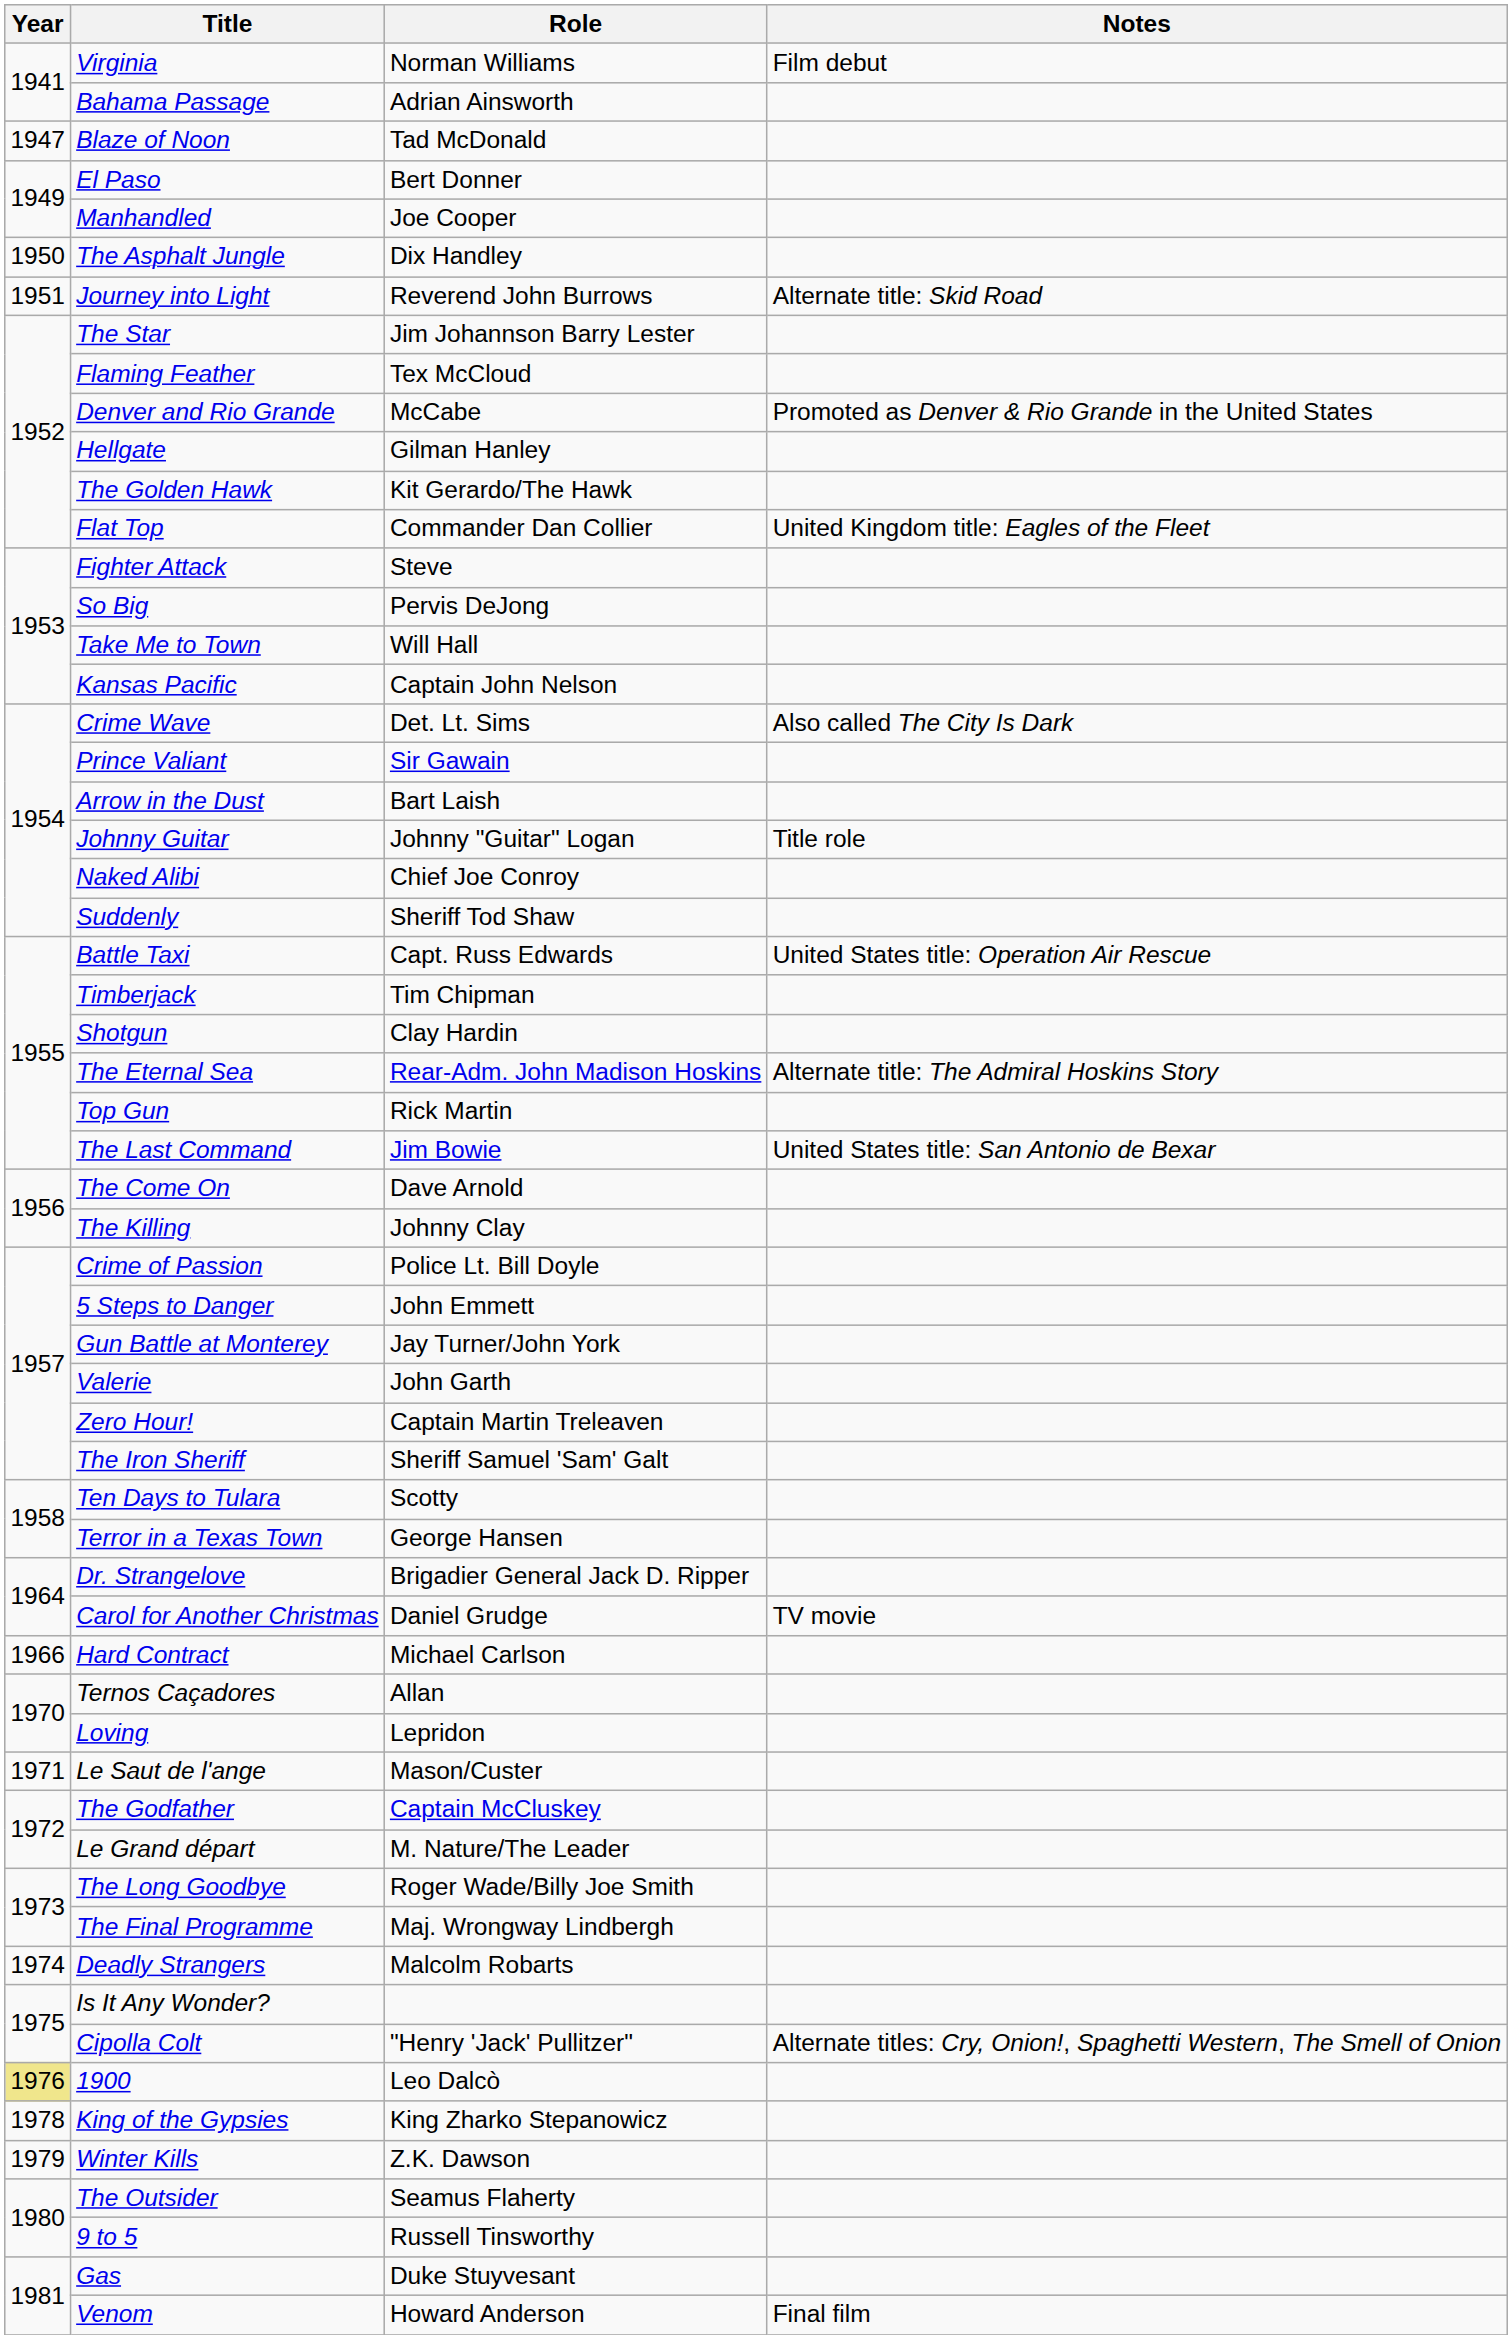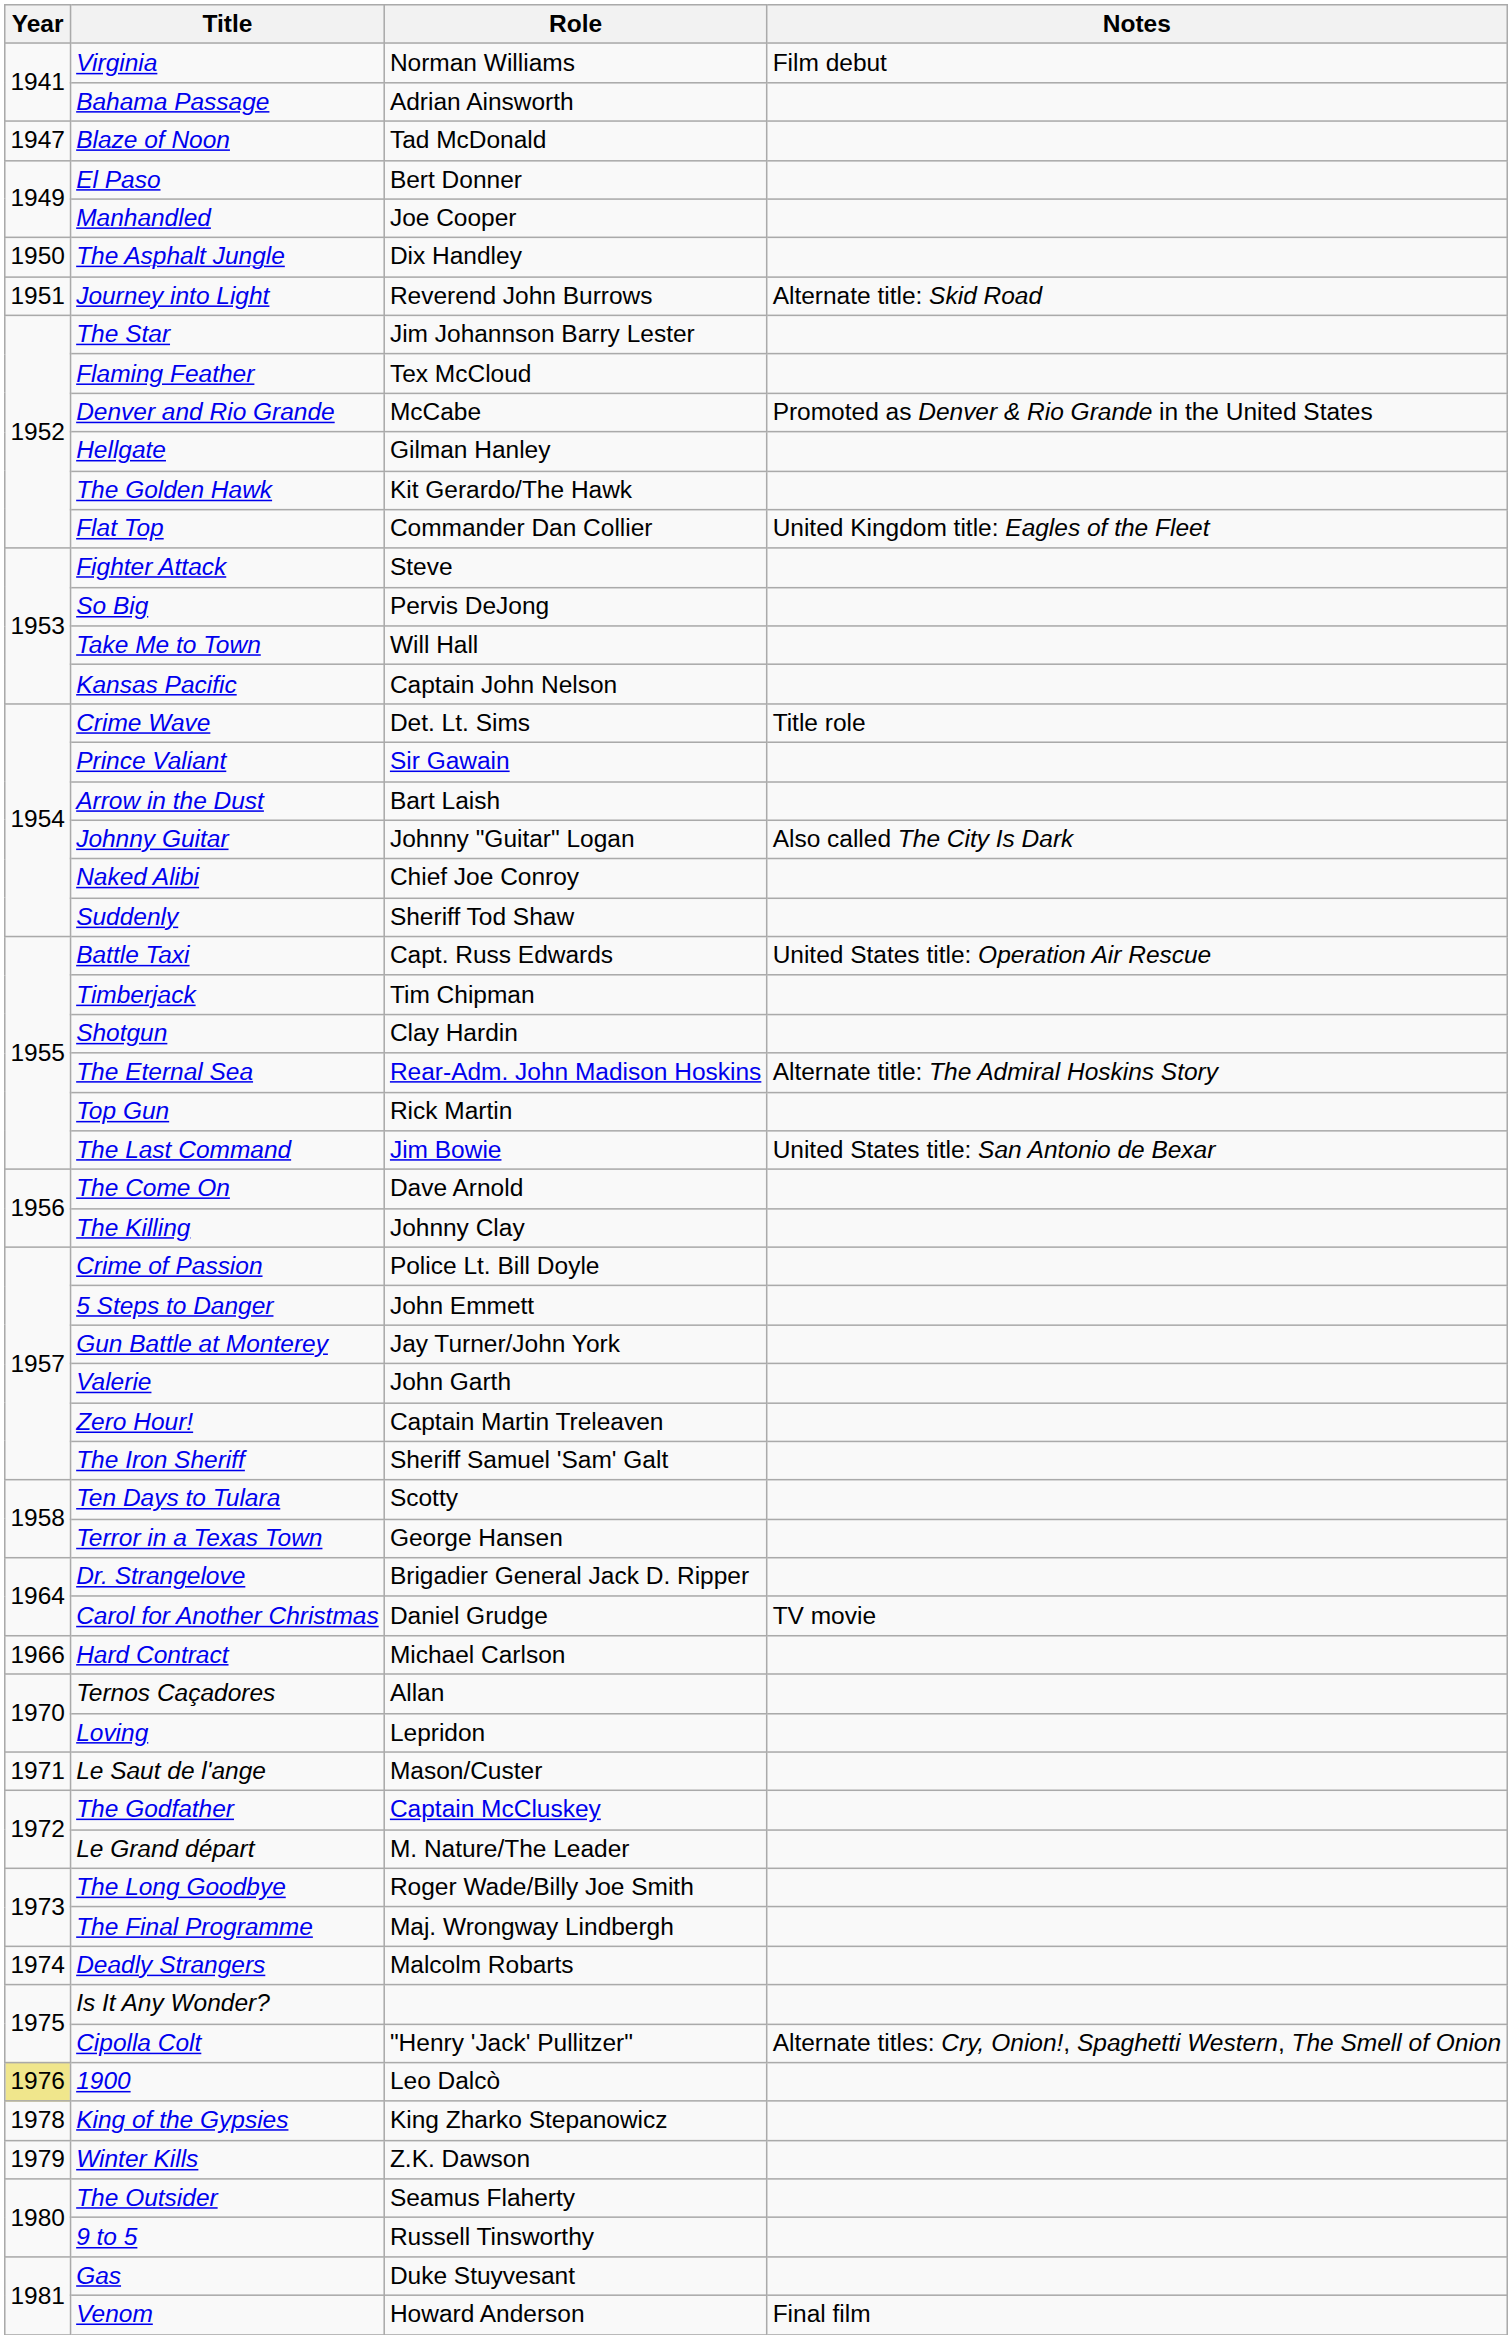Crime Wave | Notes: Also called The City Is Dark -> Title role
Johnny Guitar | Notes: Title role -> Also called The City Is Dark
